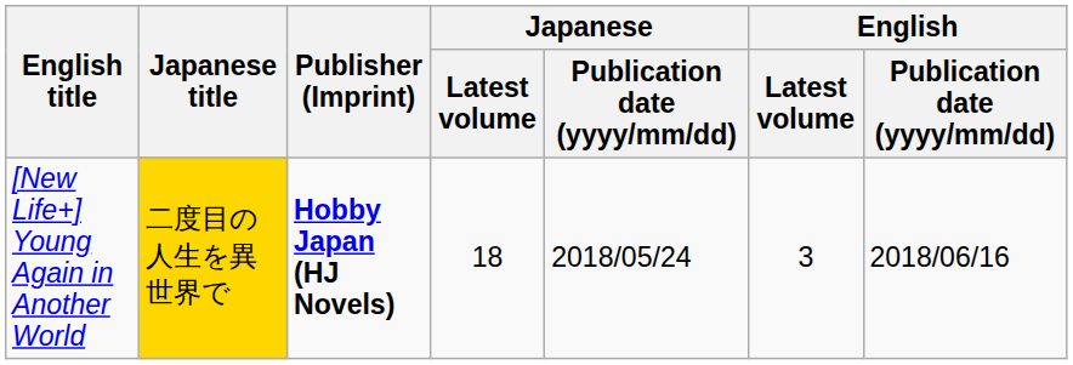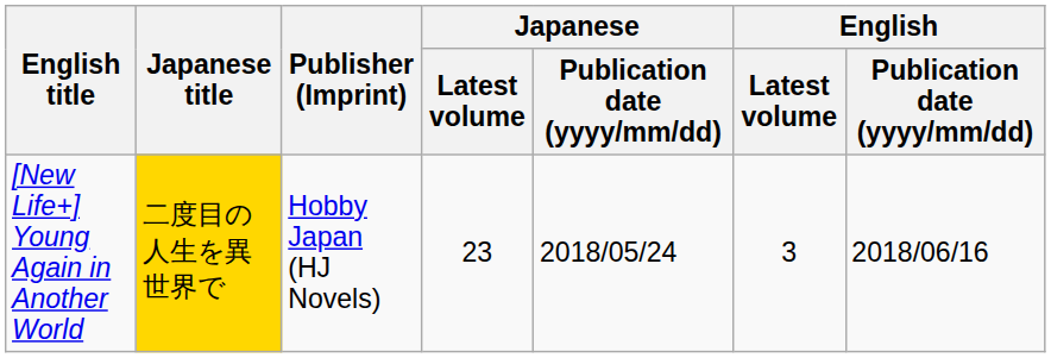[New Life+] Young Again in Another World | Publisher (Imprint): bold -> normal
[New Life+] Young Again in Another World | Japanese / Latest volume: 18 -> 23
